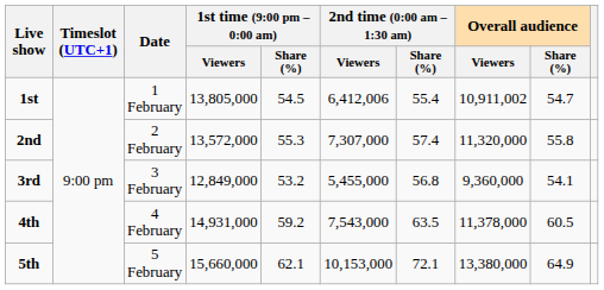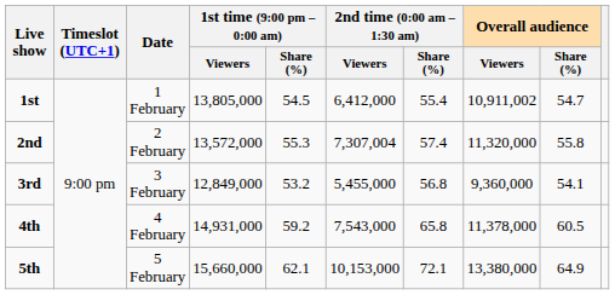1st | 2nd time (0:00 am – 1:30 am) / Viewers: 6,412,006 -> 6,412,000
2nd | 2nd time (0:00 am – 1:30 am) / Viewers: 7,307,000 -> 7,307,004
4th | 2nd time (0:00 am – 1:30 am) / Share (%): 63.5 -> 65.8
